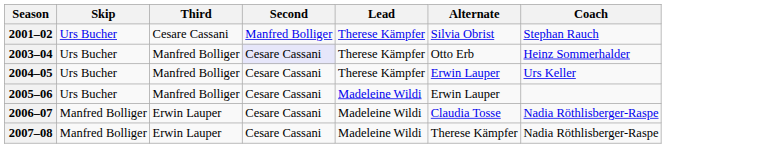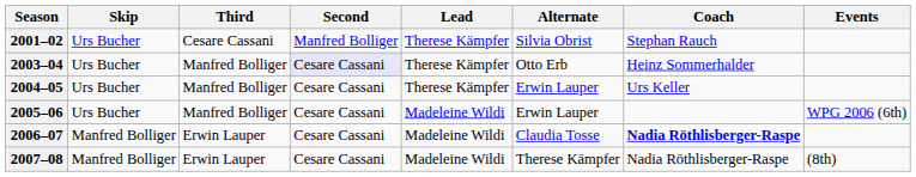+ column: Events | WPG 2006 (6th) | (8th)
2006–07 | Coach: normal -> bold
